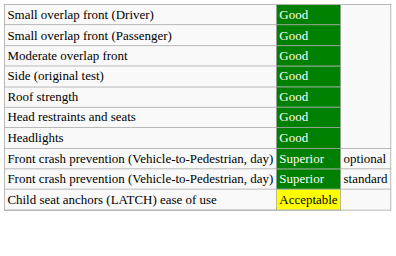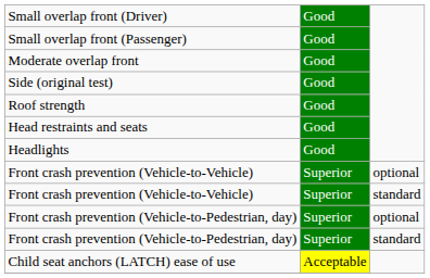+ row: Front crash prevention (Vehicle-to-Vehicle) | Superior | optional
+ row: Front crash prevention (Vehicle-to-Vehicle) | Superior | standard
